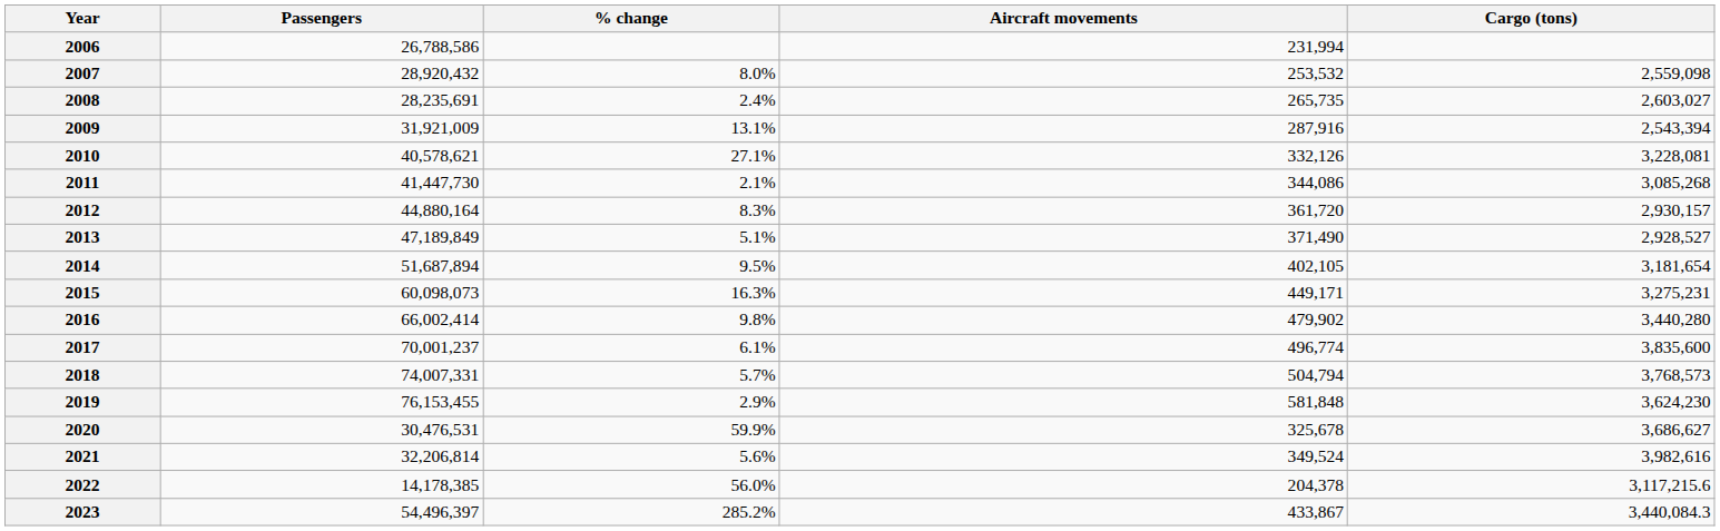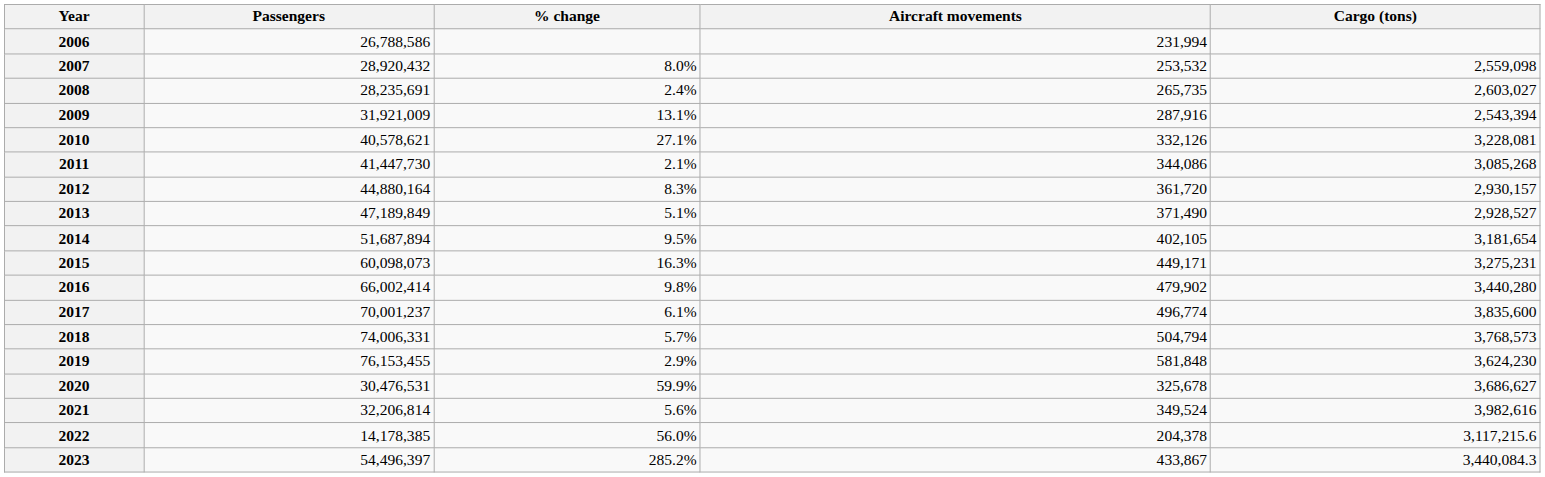2018 | Passengers: 74,007,331 -> 74,006,331
